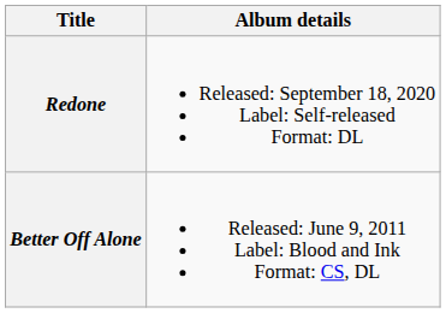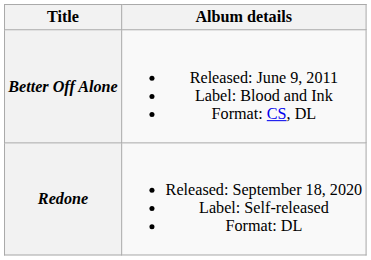rows swapped: Better Off Alone <-> Redone
